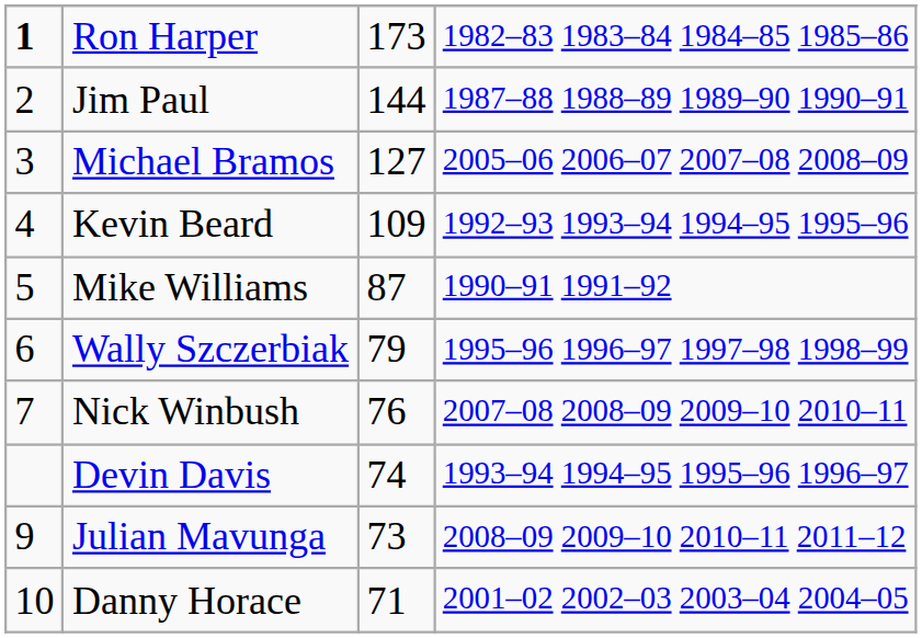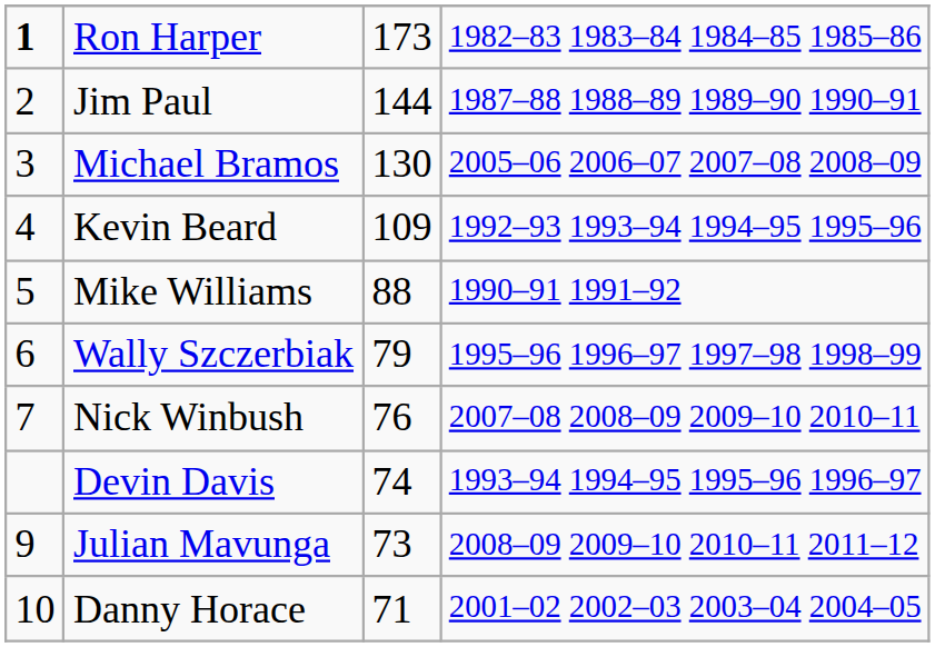Michael Bramos | column 3: 127 -> 130
Mike Williams | column 3: 87 -> 88
